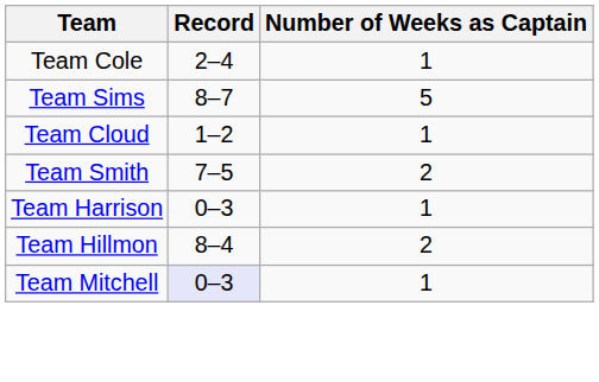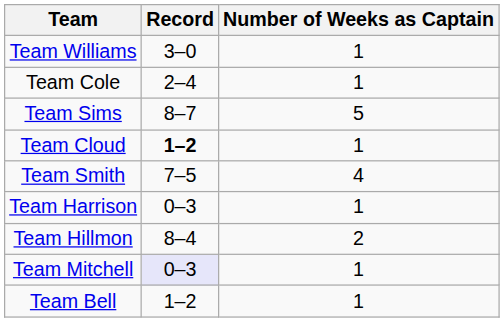+ row: Team Williams | 3–0 | 1
Team Cloud | Record: normal -> bold
Team Smith | Number of Weeks as Captain: 2 -> 4
+ row: Team Bell | 1–2 | 1
